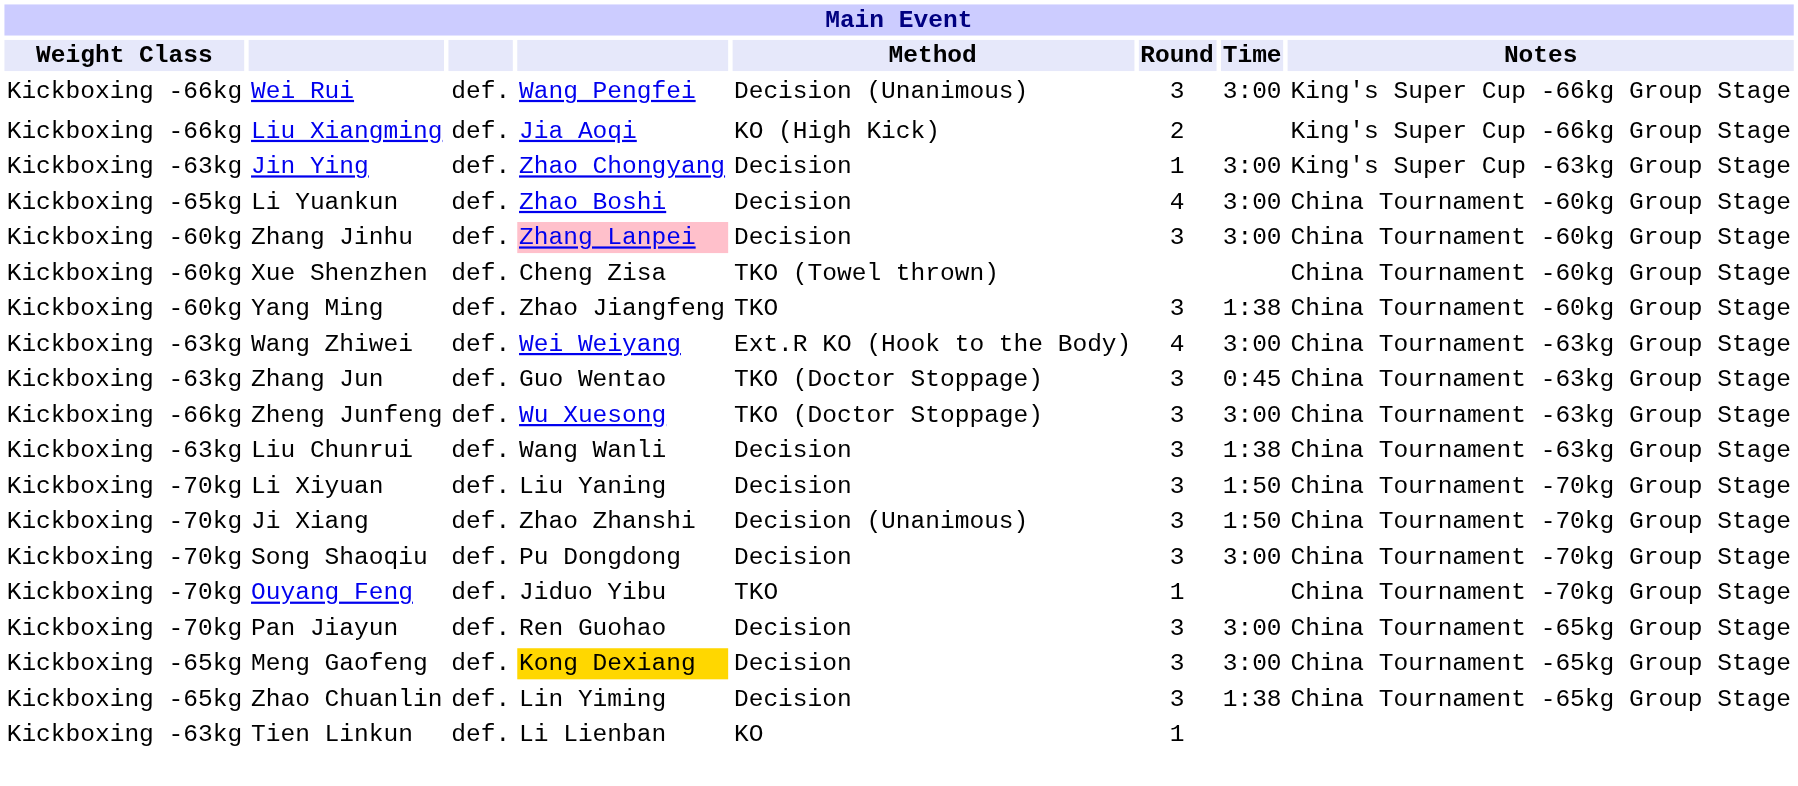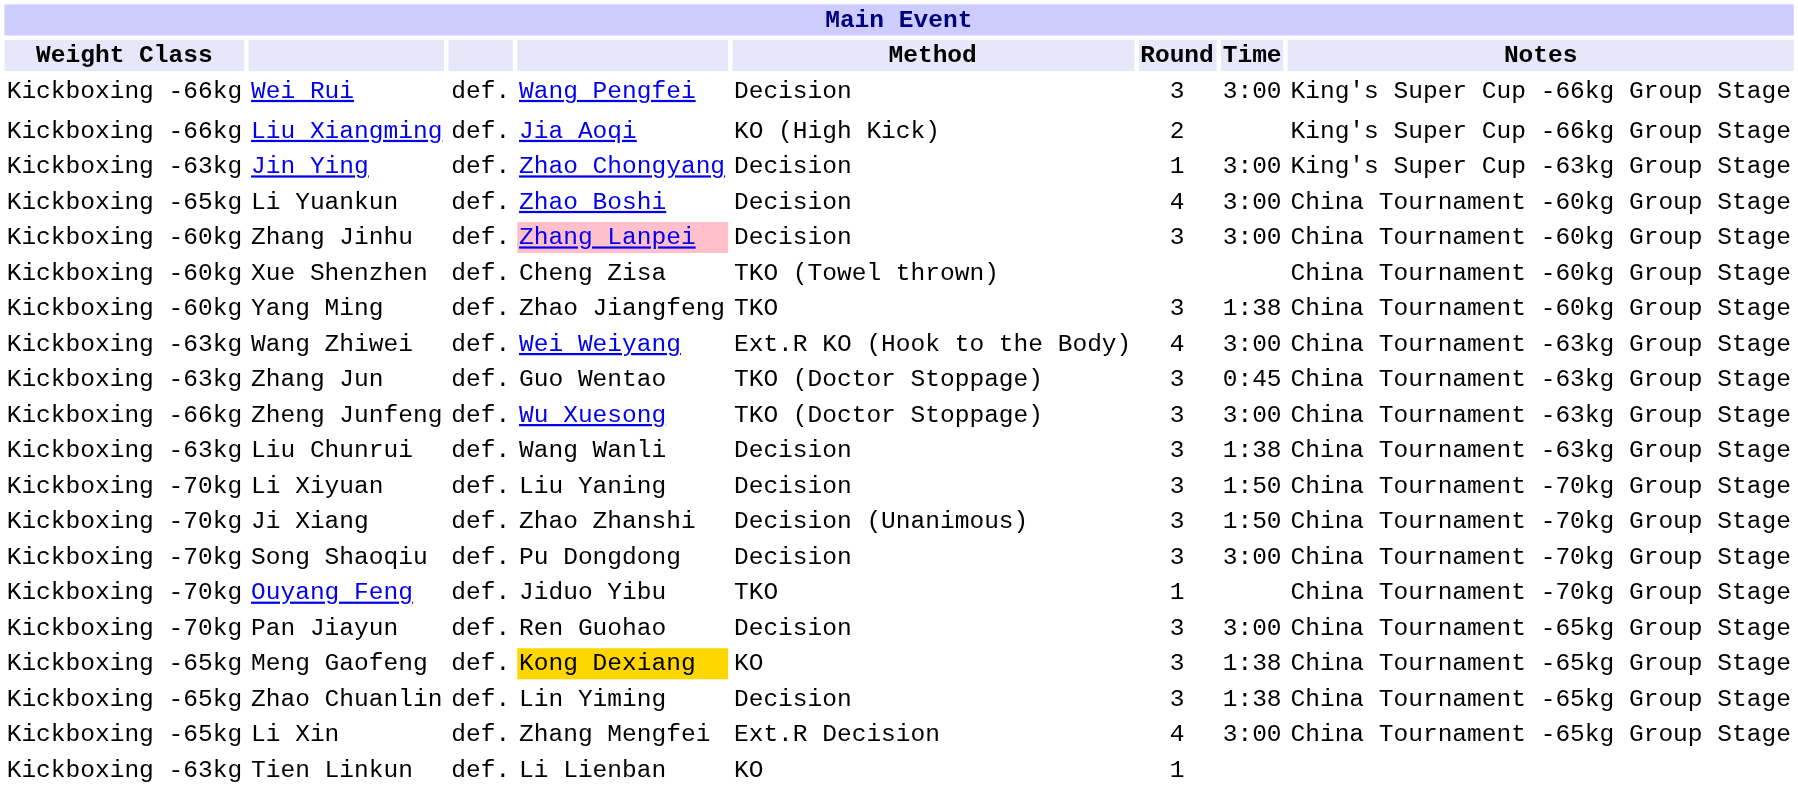Wei Rui | Method: Decision (Unanimous) -> Decision
Meng Gaofeng | Method: Decision -> KO
Meng Gaofeng | Time: 3:00 -> 1:38
+ row: Kickboxing -65kg | Li Xin | def. | Zhang Mengfei | Ext.R Decision | 4 | 3:00 | China Tournament -65kg Group Stage
